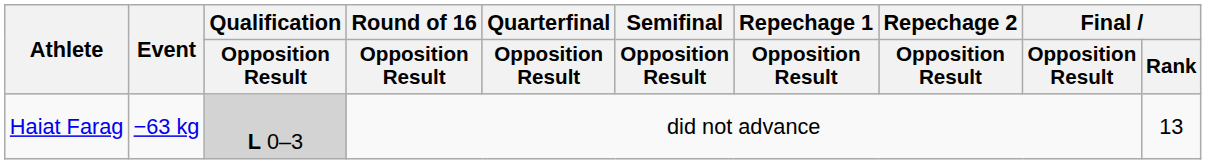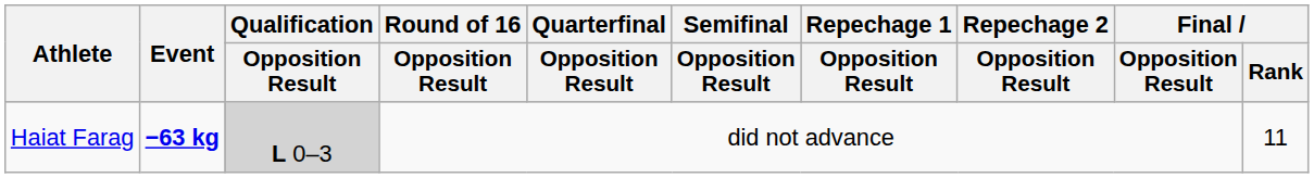Haiat Farag | Event: normal -> bold
Haiat Farag | Final / Rank: 13 -> 11
